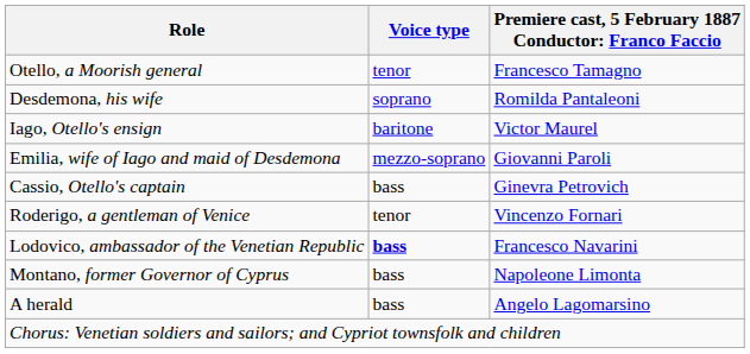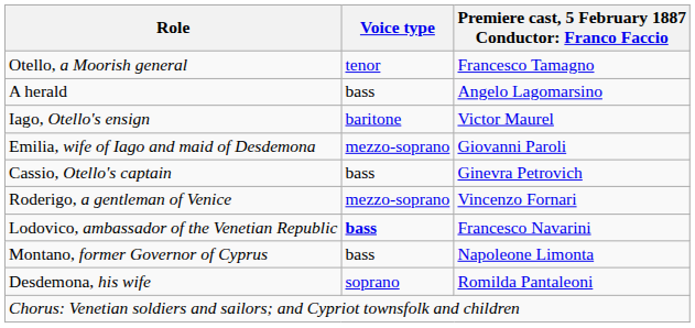rows swapped: Desdemona, his wife <-> A herald
Roderigo, a gentleman of Venice | Voice type: tenor -> mezzo-soprano
